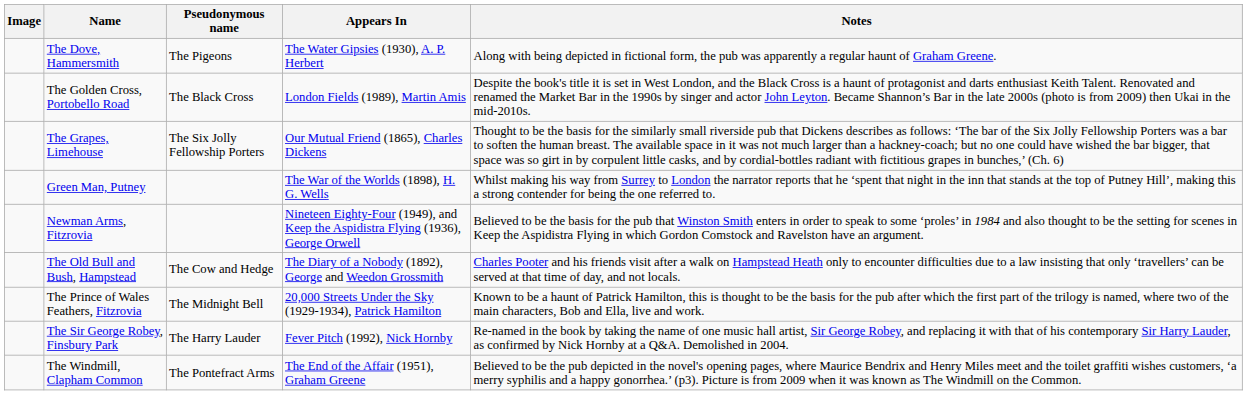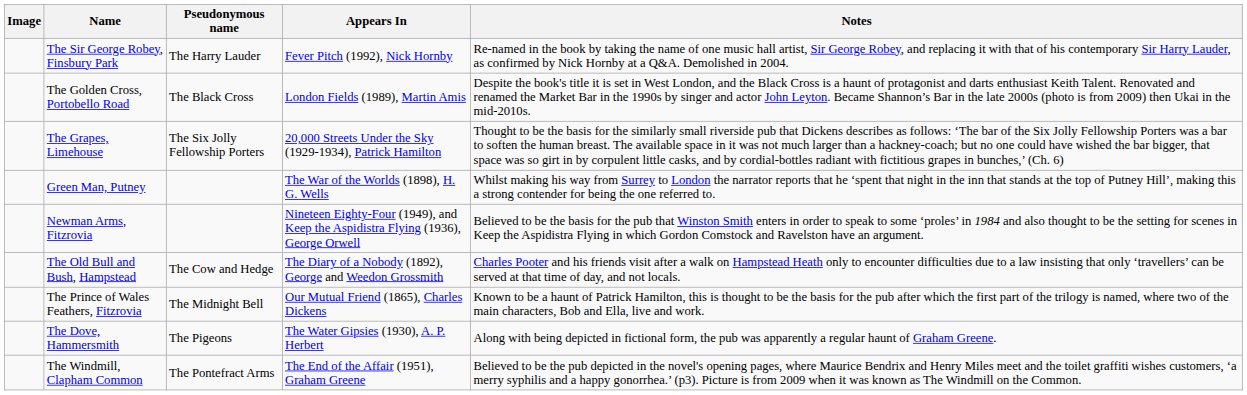rows swapped: The Dove, Hammersmith <-> The Sir George Robey, Finsbury Park
The Grapes, Limehouse | Appears In: Our Mutual Friend (1865), Charles Dickens -> 20,000 Streets Under the Sky (1929-1934), Patrick Hamilton
The Prince of Wales Feathers, Fitzrovia | Appears In: 20,000 Streets Under the Sky (1929-1934), Patrick Hamilton -> Our Mutual Friend (1865), Charles Dickens
